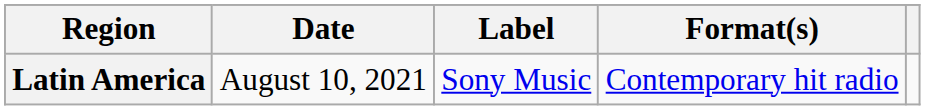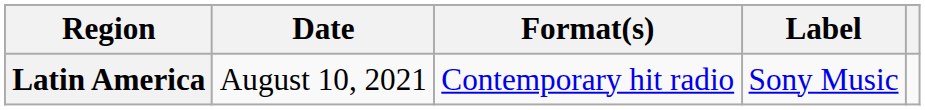columns swapped: Format(s) <-> Label
